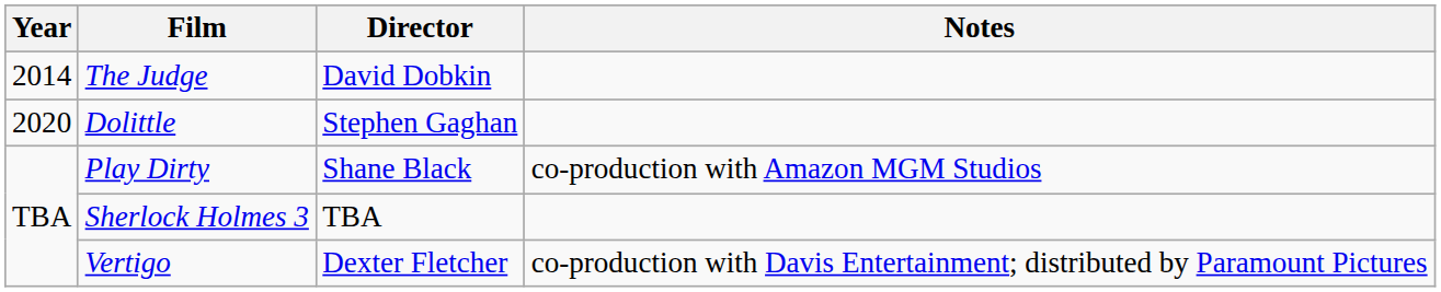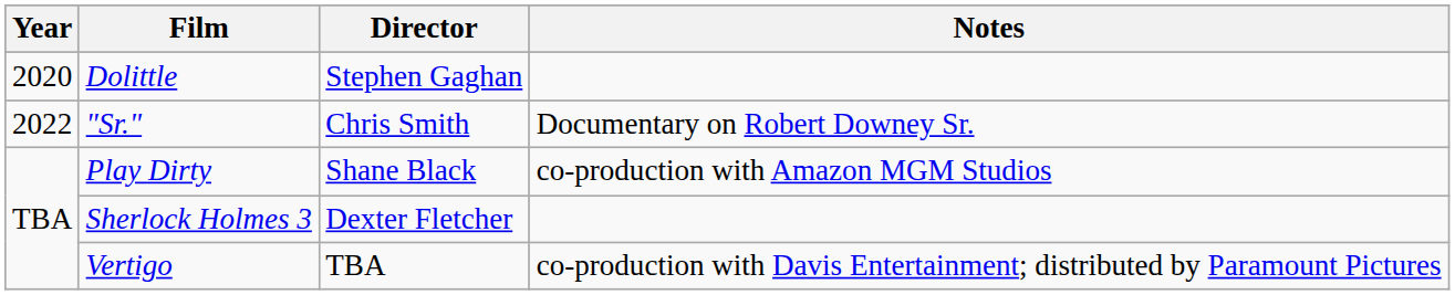- row: 2014 | The Judge | David Dobkin
+ row: 2022 | "Sr." | Chris Smith | Documentary on Robert Downey Sr.
Sherlock Holmes 3 | Director: TBA -> Dexter Fletcher
Vertigo | Director: Dexter Fletcher -> TBA
